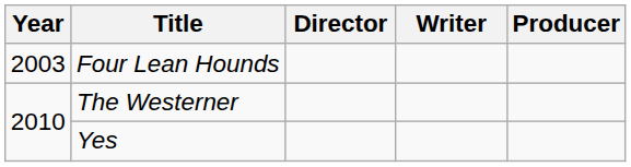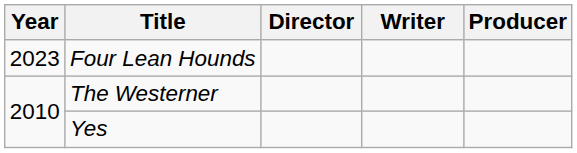Four Lean Hounds | Year: 2003 -> 2023
